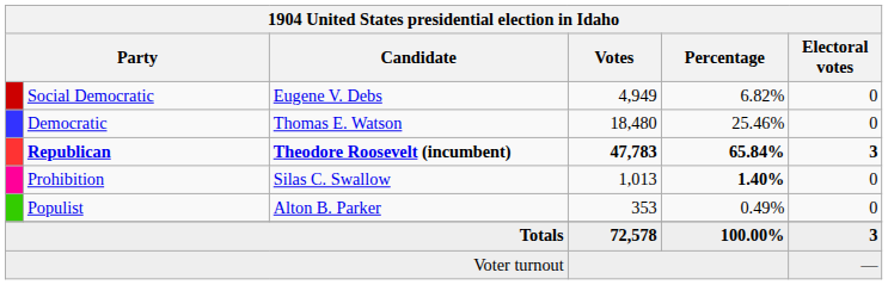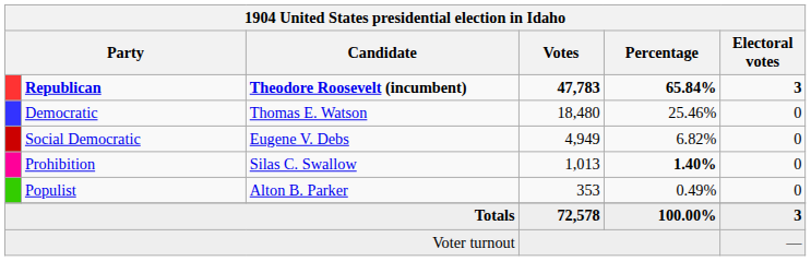rows swapped: Republican <-> Social Democratic
